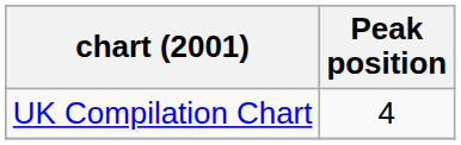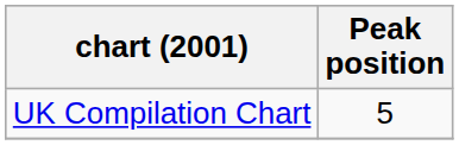UK Compilation Chart | Peak position: 4 -> 5
